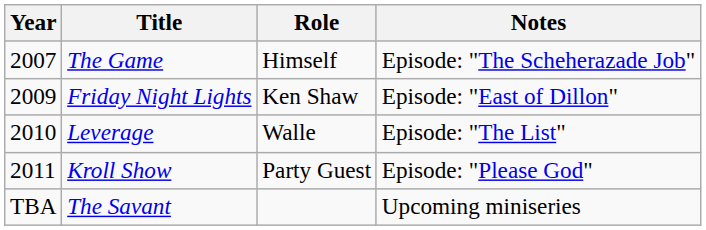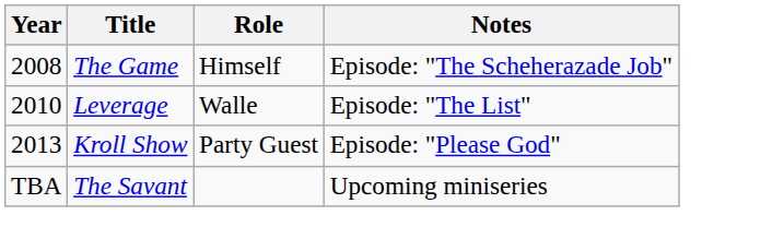The Game | Year: 2007 -> 2008
- row: 2009 | Friday Night Lights | Ken Shaw | Episode: "East of Dillon"
Kroll Show | Year: 2011 -> 2013
